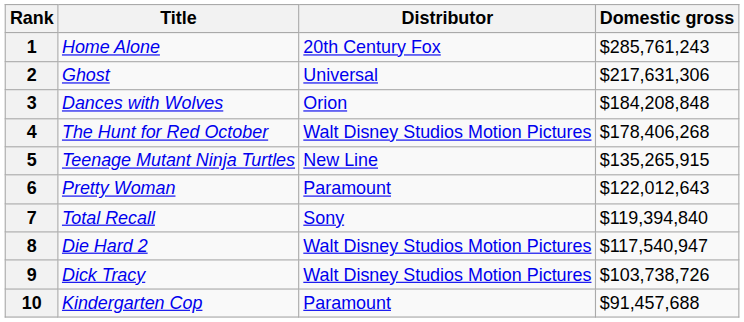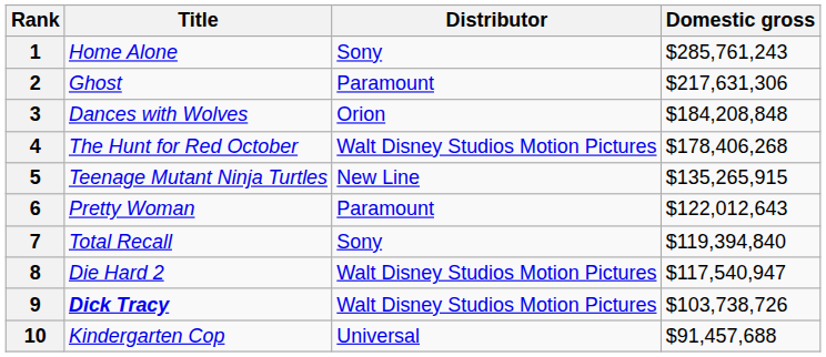1 | Distributor: 20th Century Fox -> Sony
2 | Distributor: Universal -> Paramount
9 | Title: normal -> bold
10 | Distributor: Paramount -> Universal
